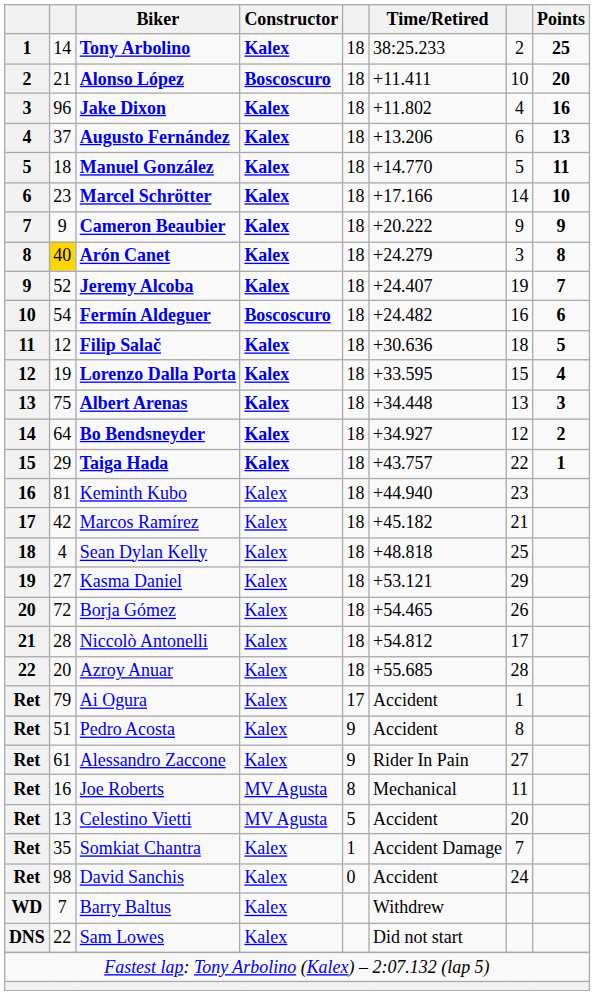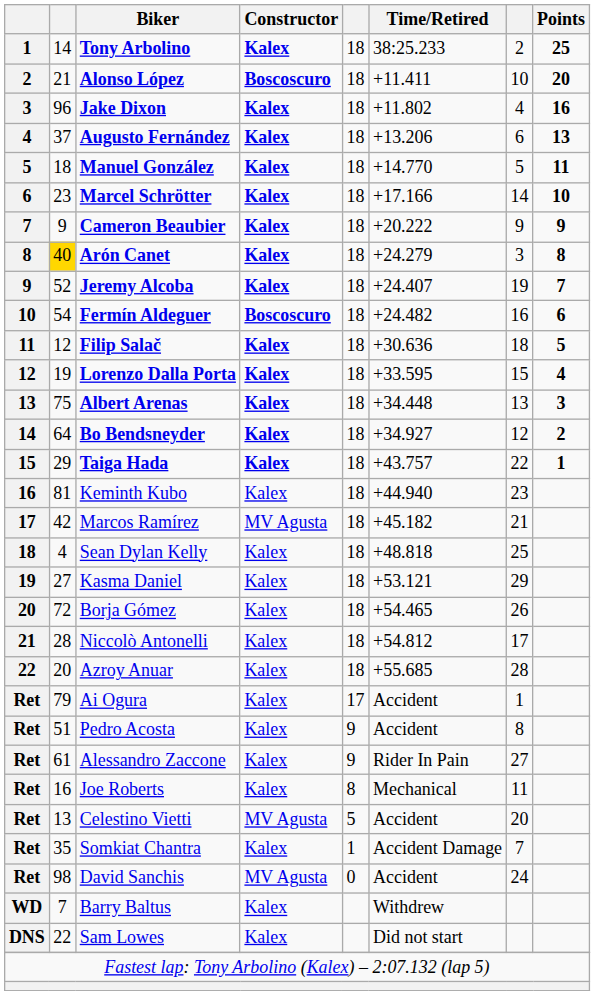Marcos Ramírez | Constructor: Kalex -> MV Agusta
Joe Roberts | Constructor: MV Agusta -> Kalex
David Sanchis | Constructor: Kalex -> MV Agusta
